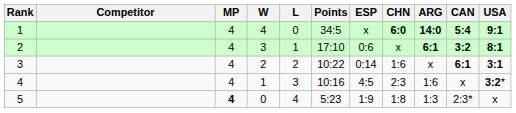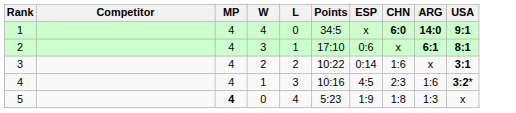- column: CAN | 5:4 | 3:2 | 6:1 | x | 2:3*
